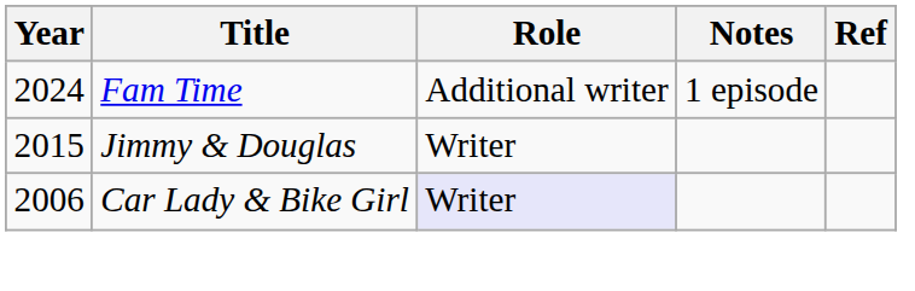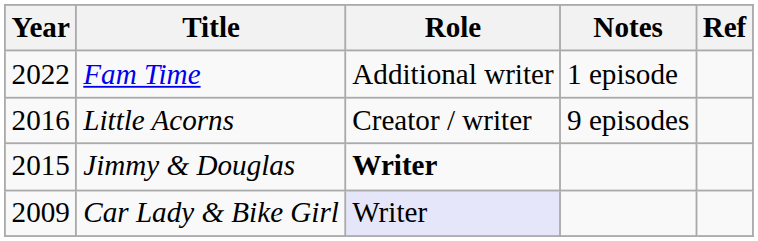Fam Time | Year: 2024 -> 2022
+ row: 2016 | Little Acorns | Creator / writer | 9 episodes
Jimmy & Douglas | Role: normal -> bold
Car Lady & Bike Girl | Year: 2006 -> 2009
